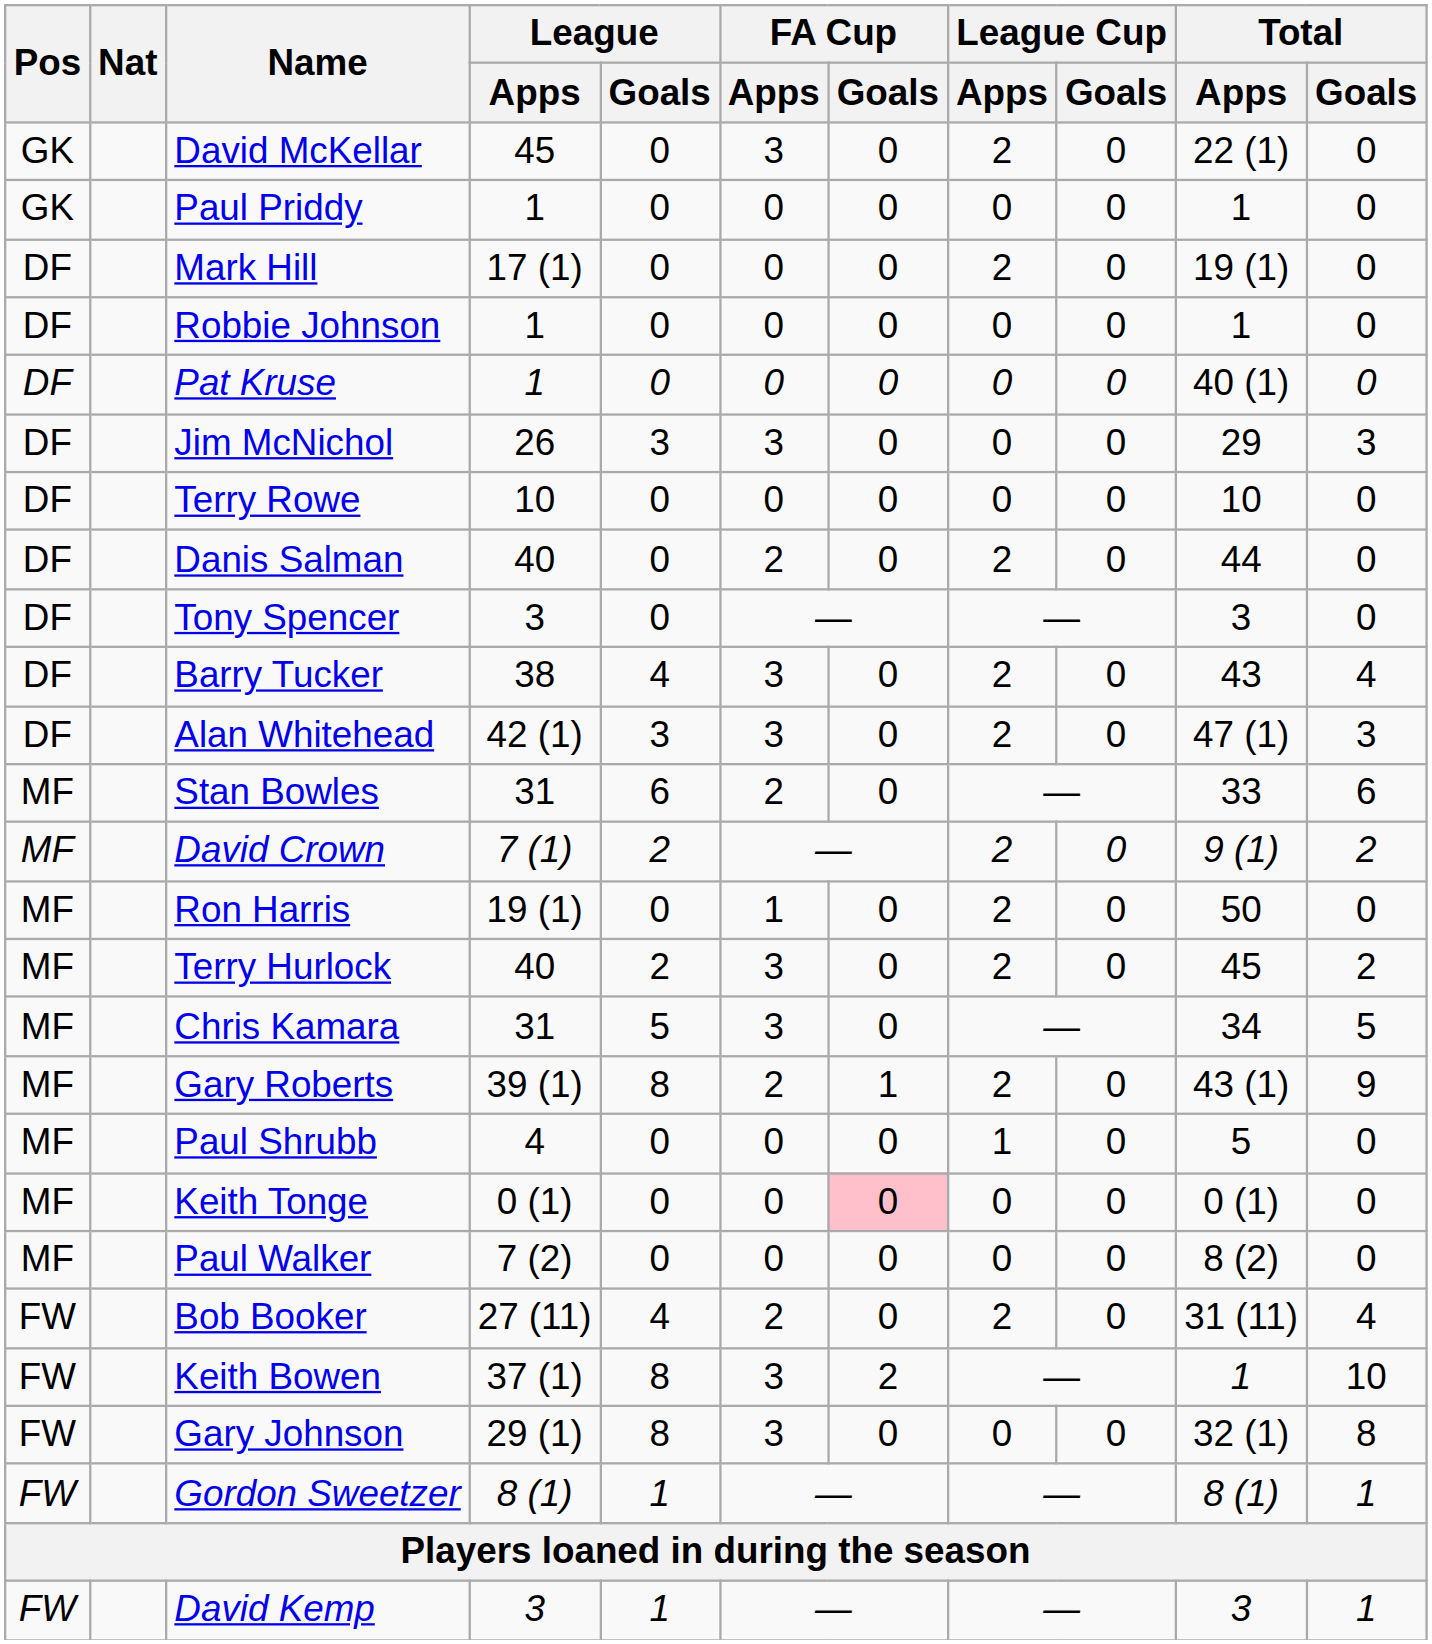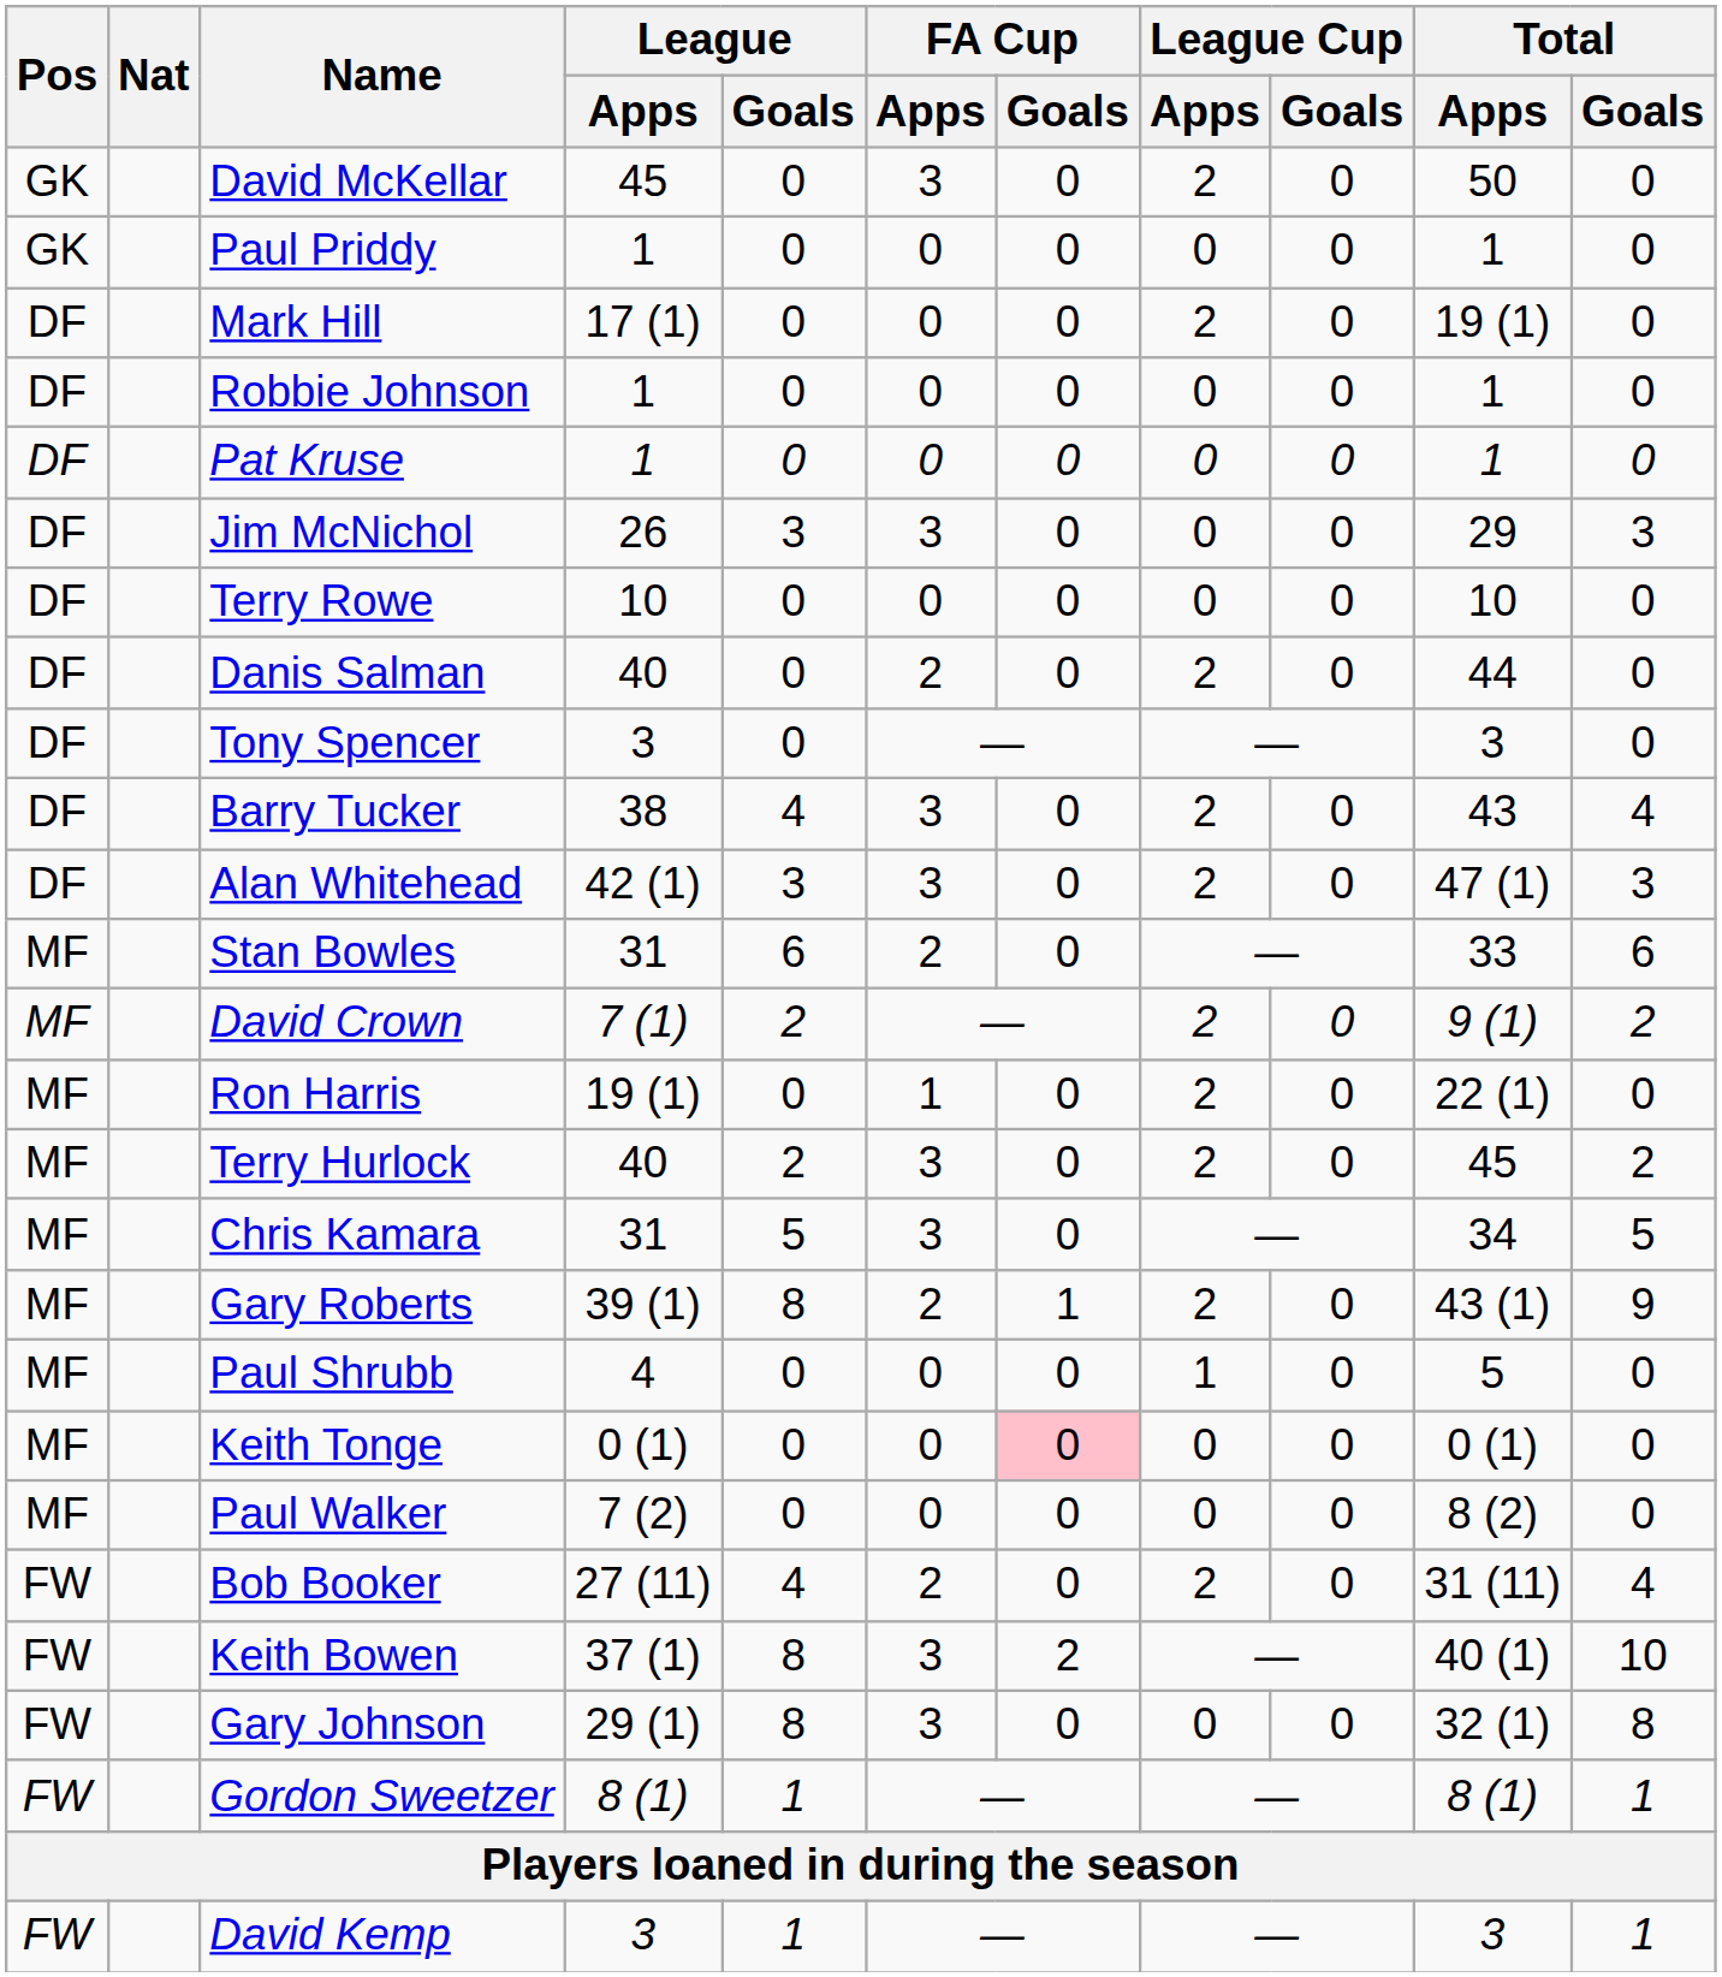David McKellar | Total / Apps: 22 (1) -> 50
Pat Kruse | Total / Apps: 40 (1) -> 1
Ron Harris | Total / Apps: 50 -> 22 (1)
Keith Bowen | Total / Apps: 1 -> 40 (1)
